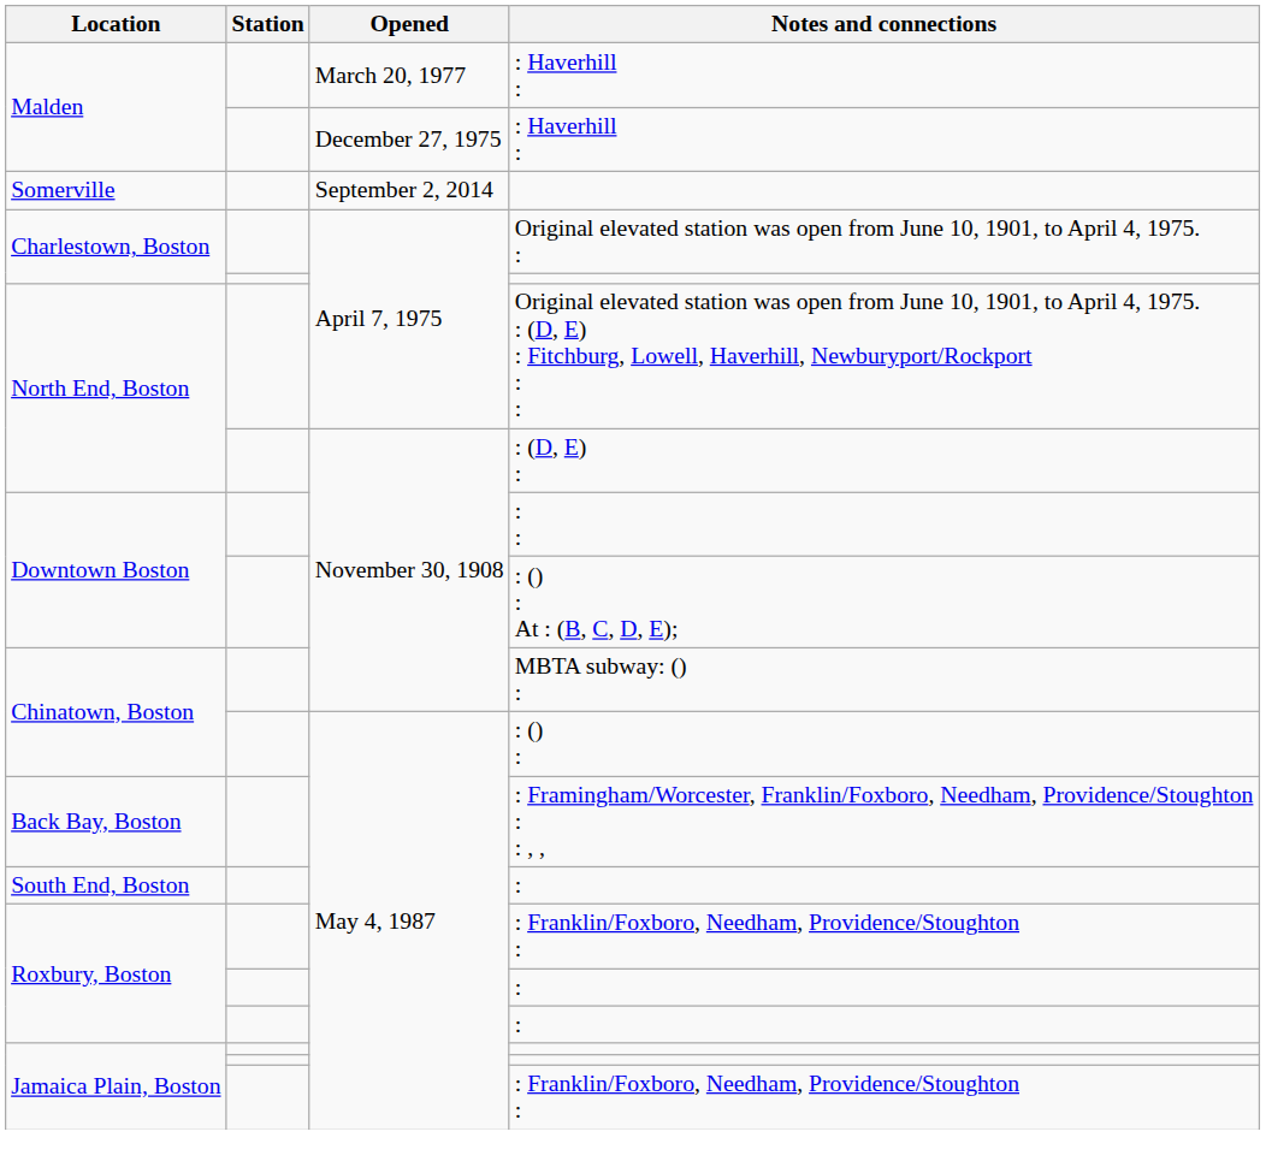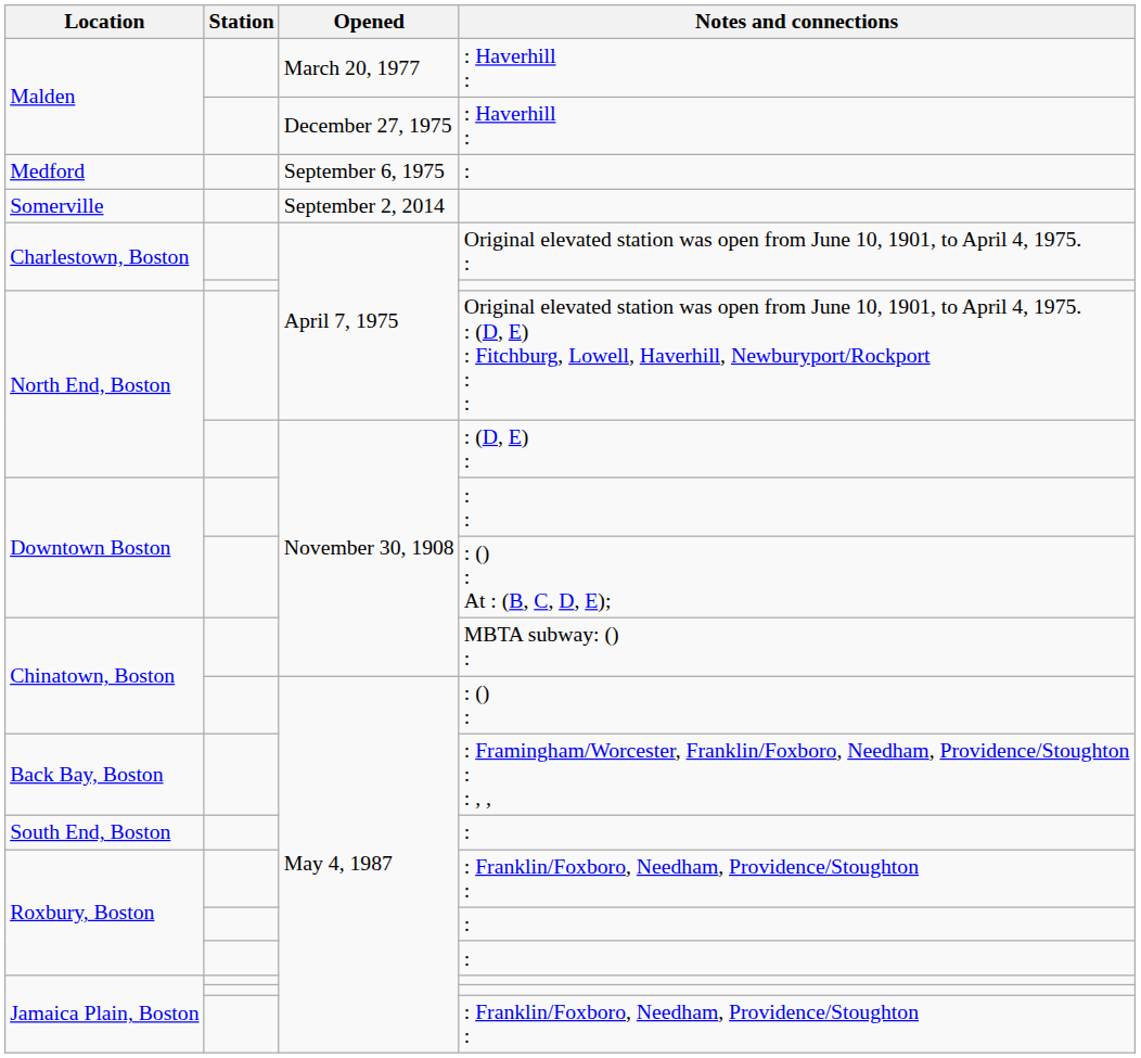+ row: Medford | September 6, 1975 | :
